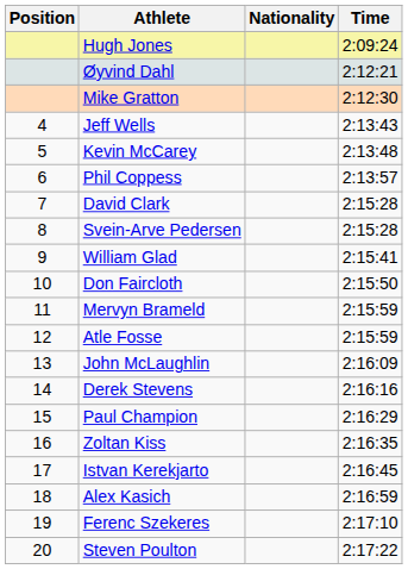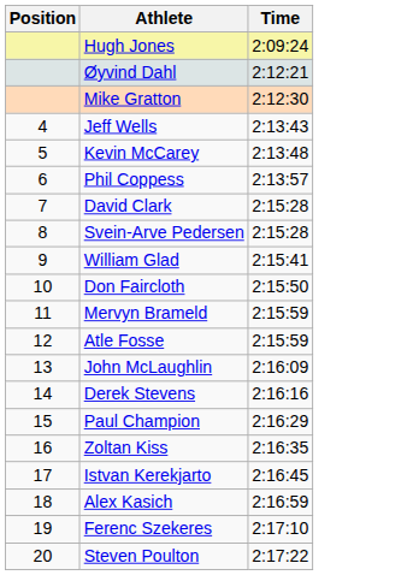- column: Nationality
